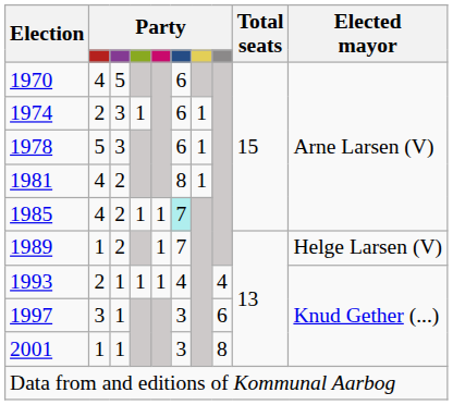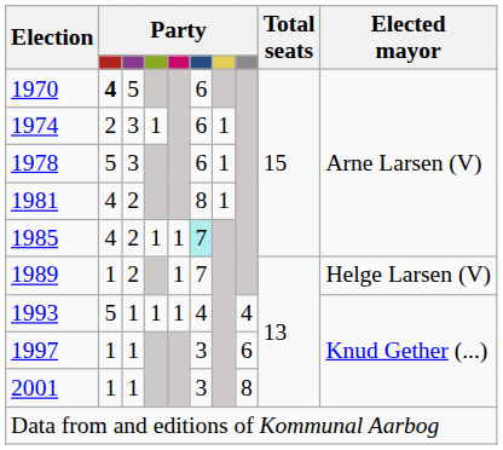1970 | column 2: normal -> bold
1993 | column 2: 2 -> 5
1997 | column 2: 3 -> 1
